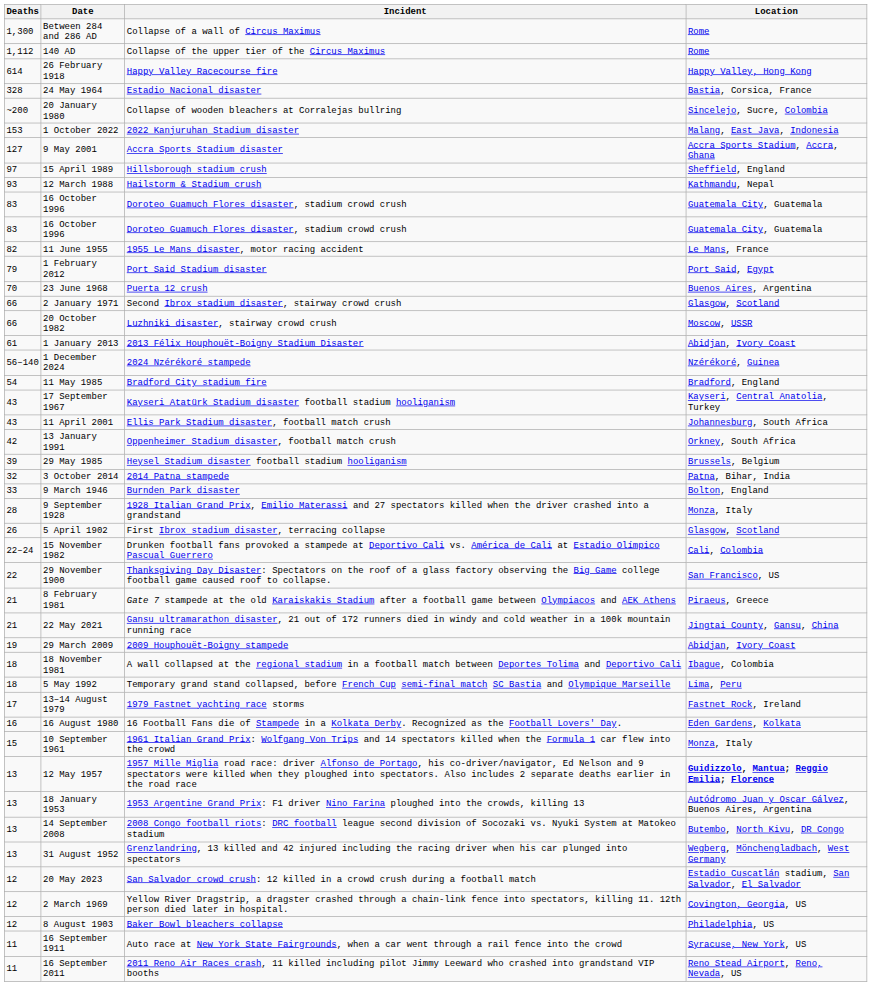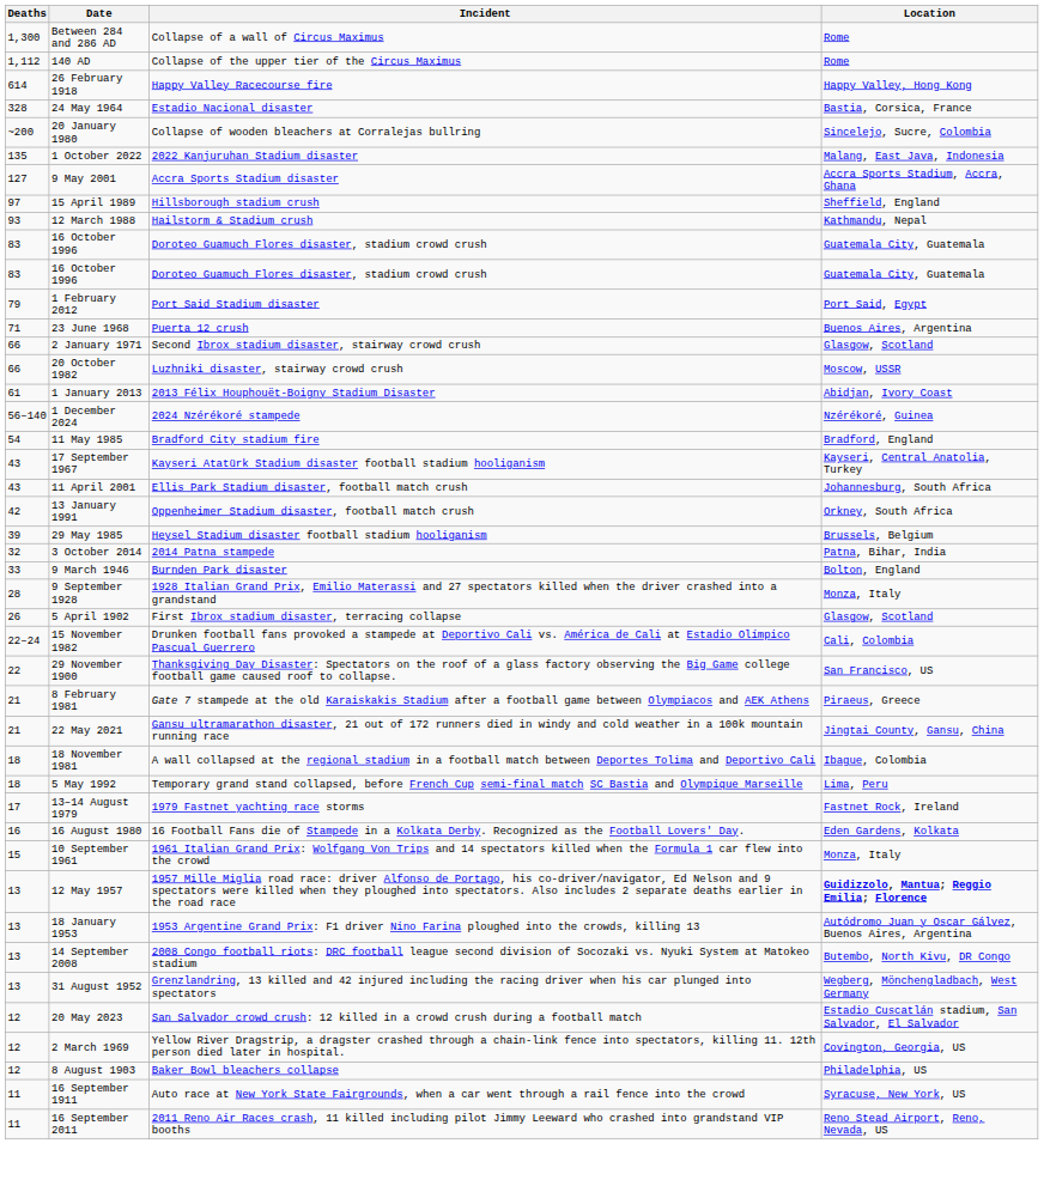1 October 2022 | Deaths: 153 -> 135
- row: 82 | 11 June 1955 | 1955 Le Mans disaster, motor racing accident | Le Mans, France
23 June 1968 | Deaths: 70 -> 71
- row: 19 | 29 March 2009 | 2009 Houphouët-Boigny stampede | Abidjan, Ivory Coast
